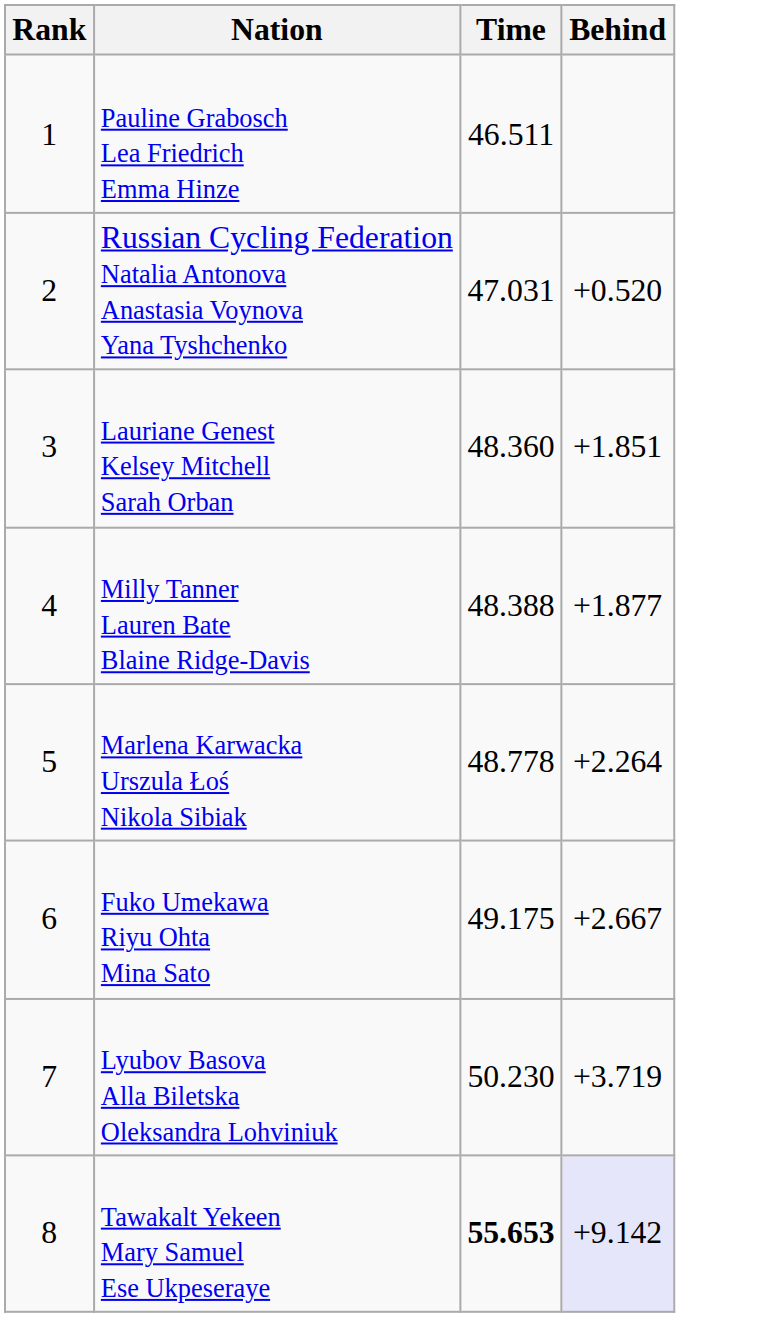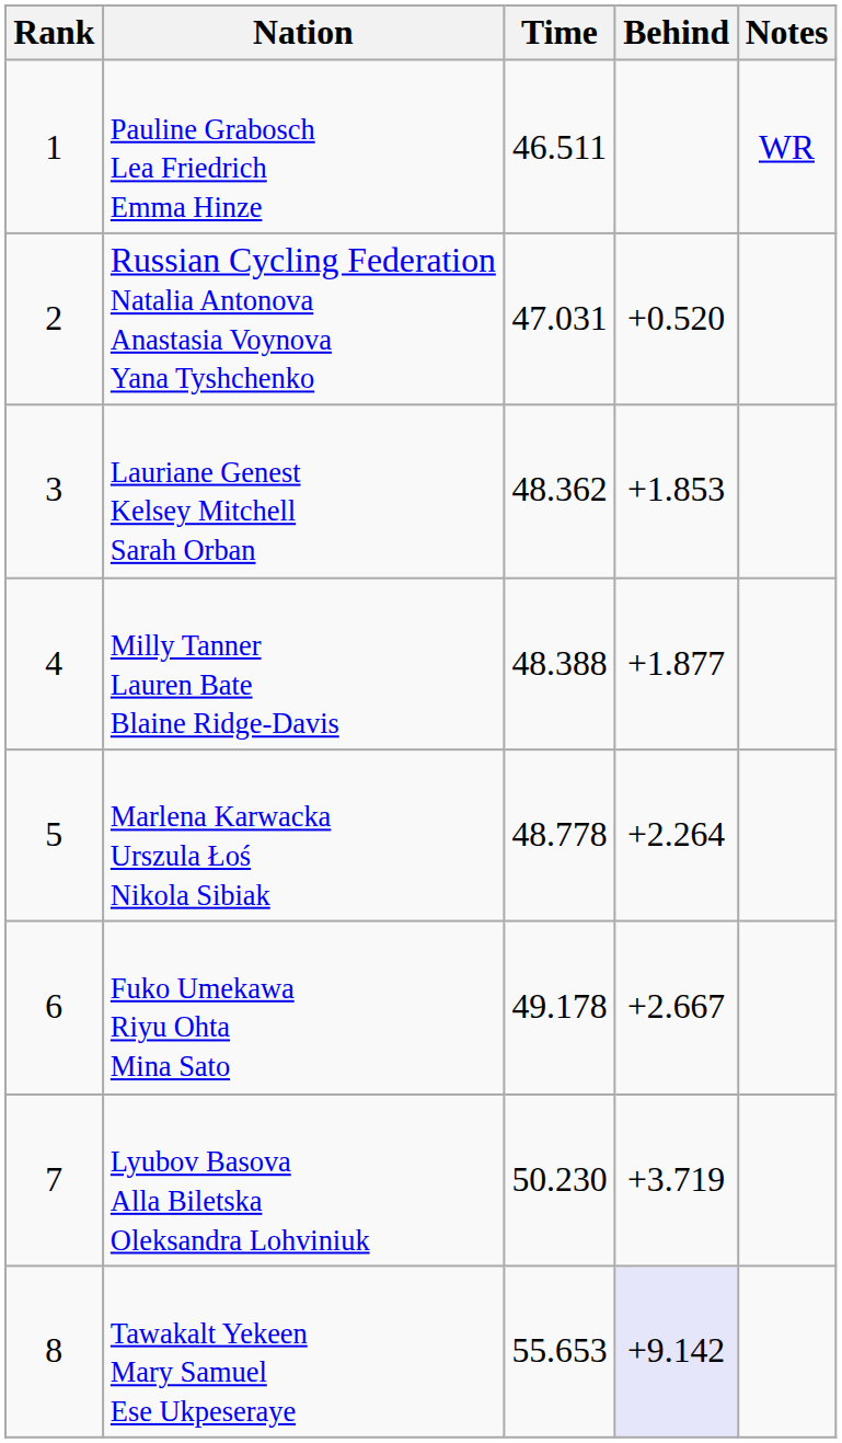+ column: Notes | WR
Lauriane Genest Kelsey Mitchell Sarah Orban | Time: 48.360 -> 48.362
Lauriane Genest Kelsey Mitchell Sarah Orban | Behind: +1.851 -> +1.853
Fuko Umekawa Riyu Ohta Mina Sato | Time: 49.175 -> 49.178
Tawakalt Yekeen Mary Samuel Ese Ukpeseraye | Time: bold -> normal
